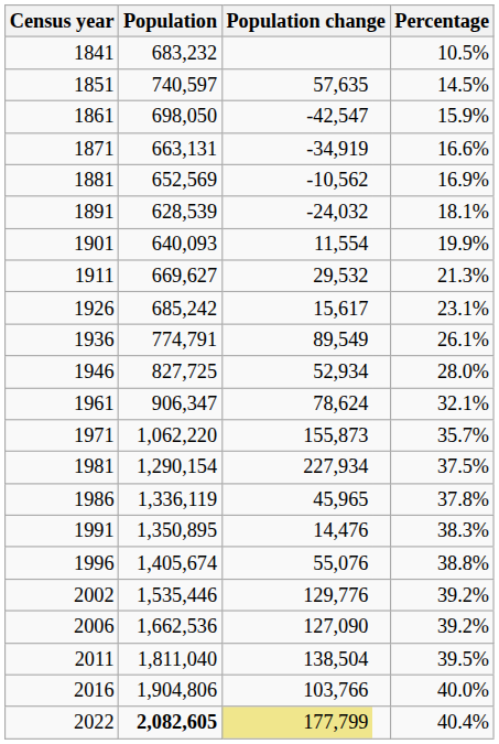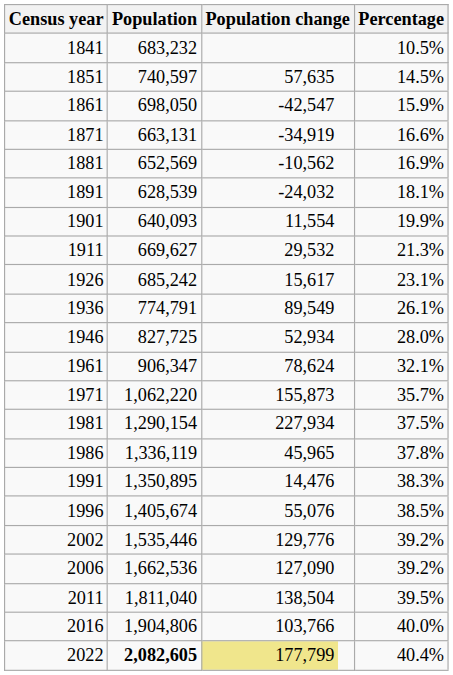1996 | Percentage: 38.8% -> 38.5%
